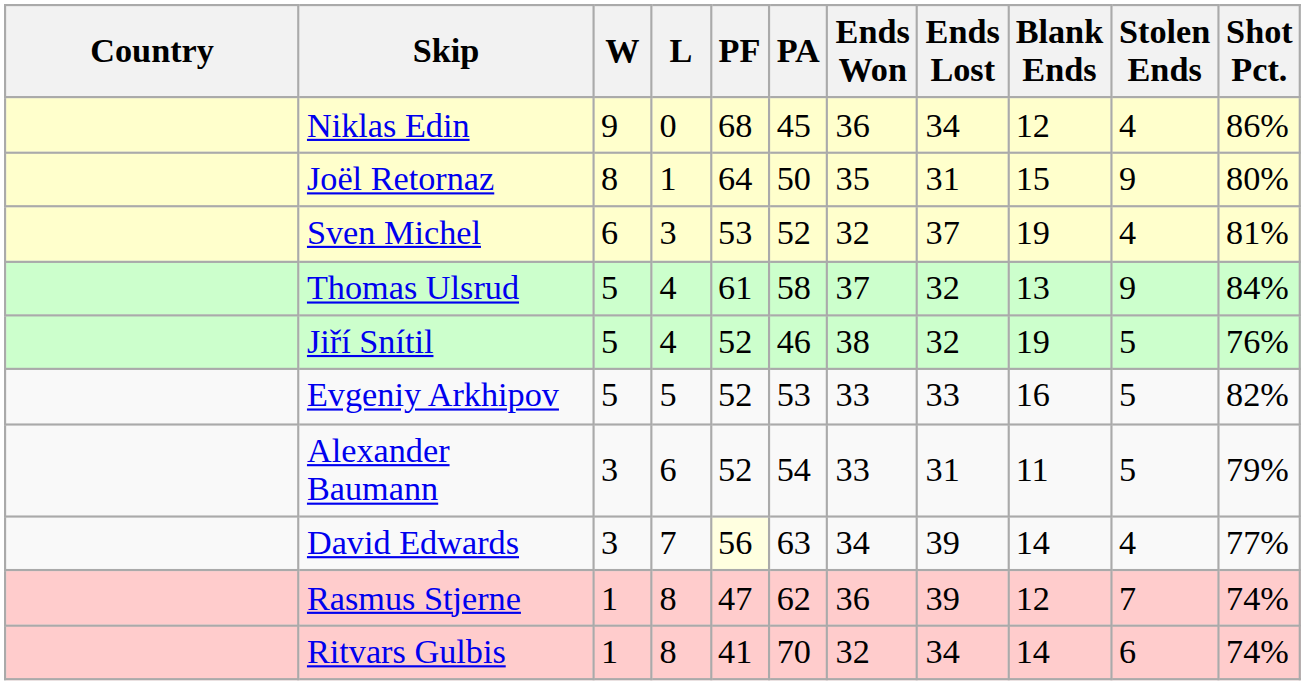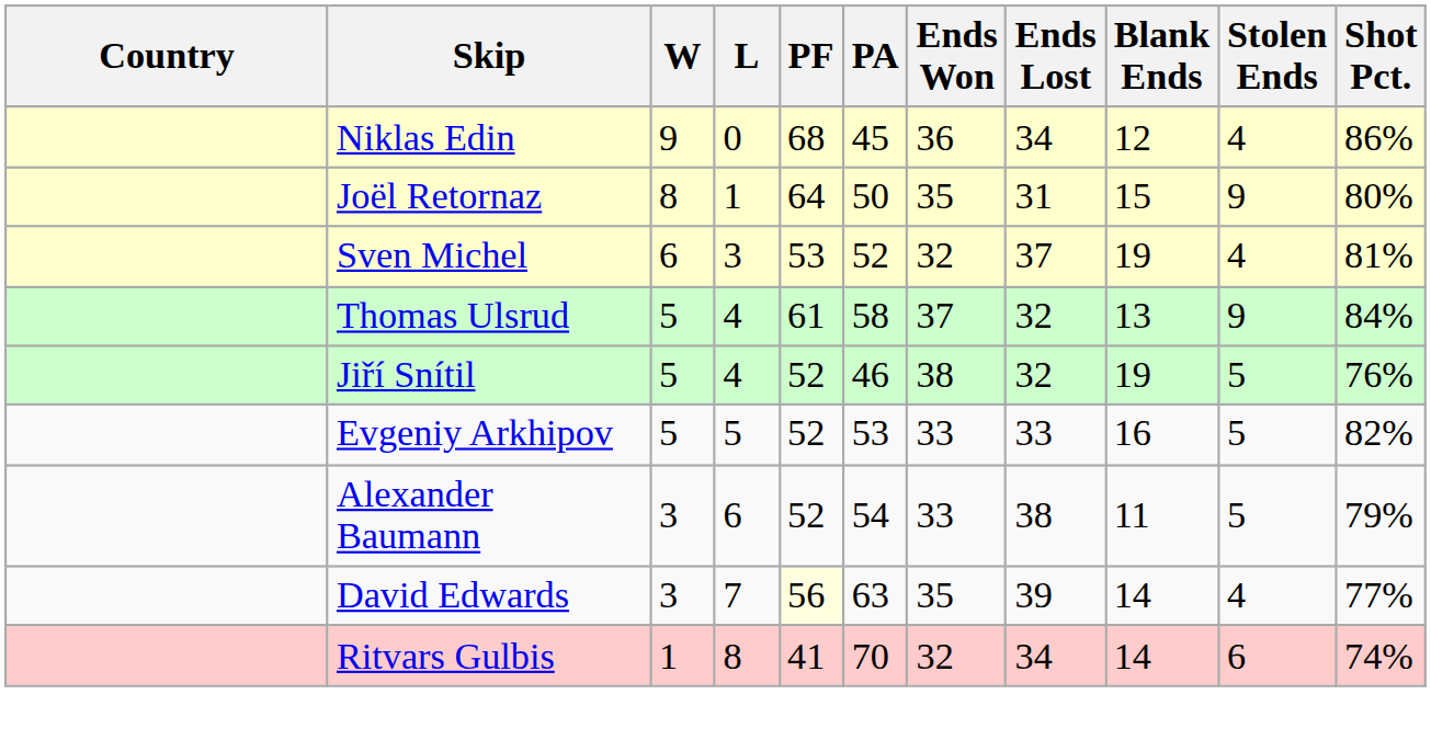Alexander Baumann | Ends Lost: 31 -> 38
David Edwards | Ends Won: 34 -> 35
- row: Rasmus Stjerne | 1 | 8 | 47 | 62 | 36 | 39 | 12 | 7 | 74%
